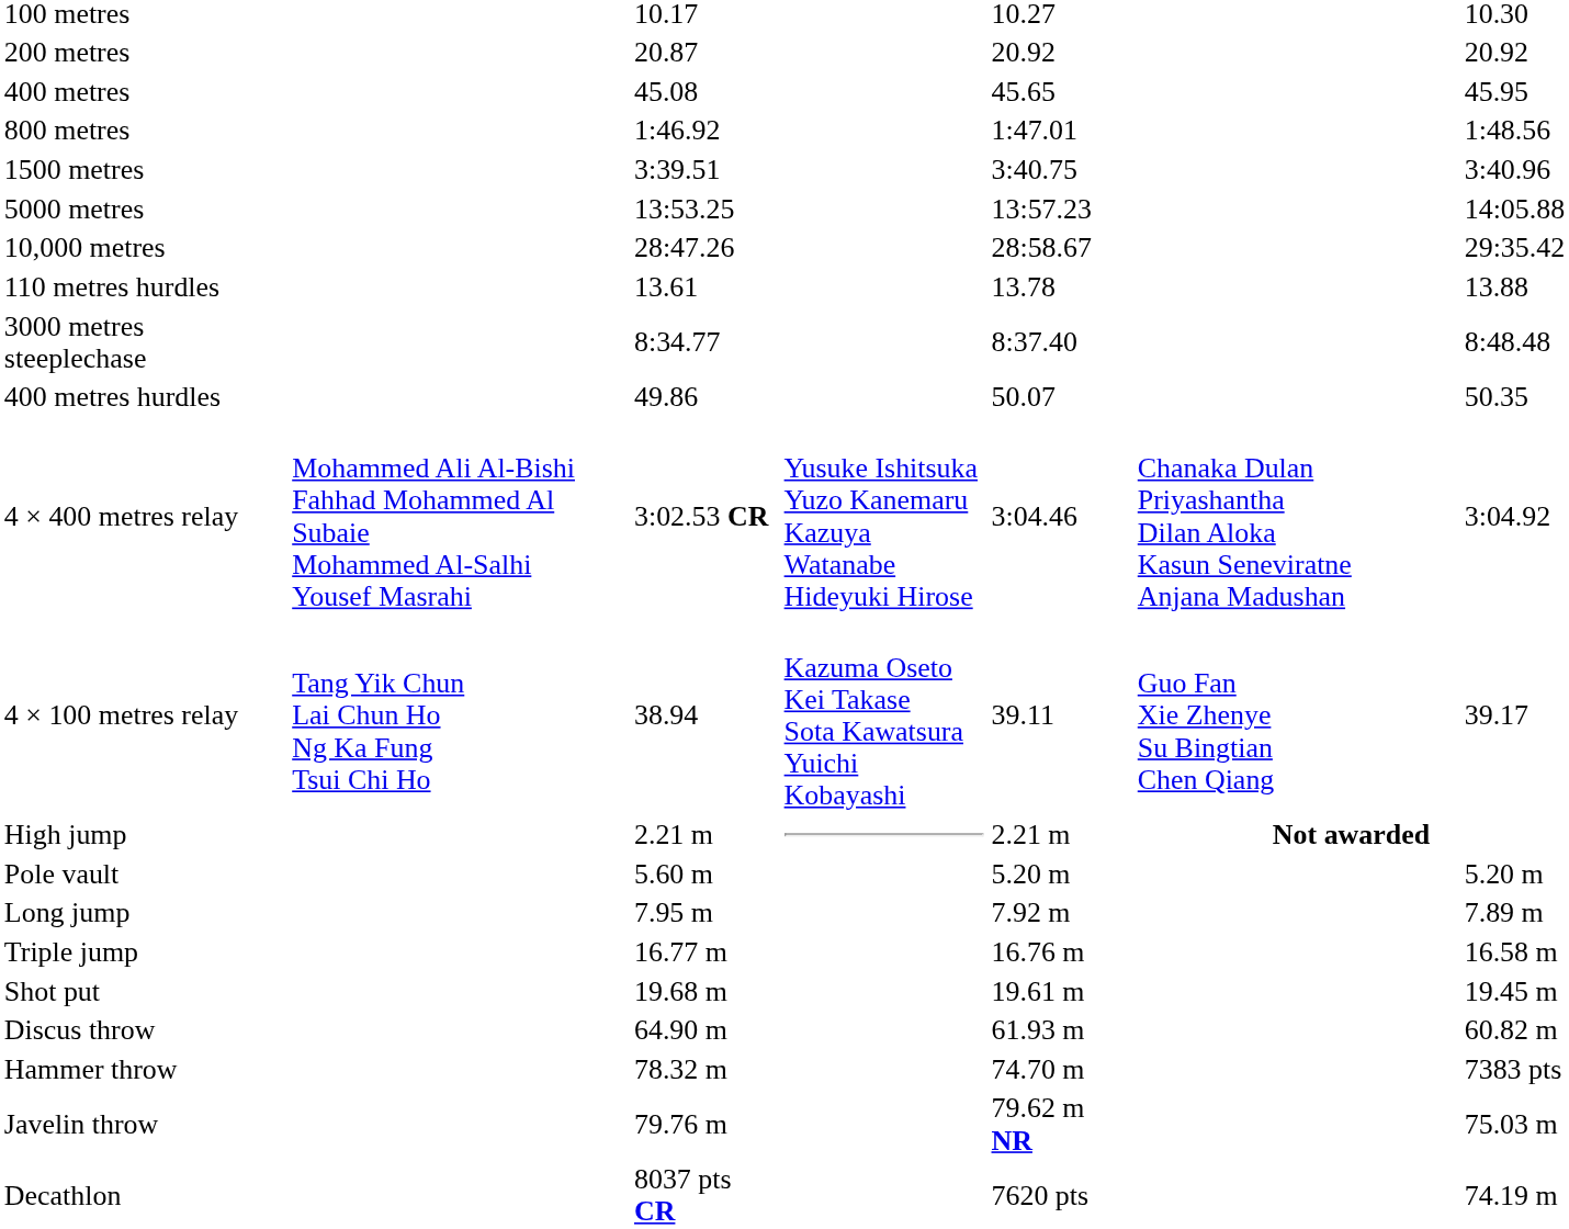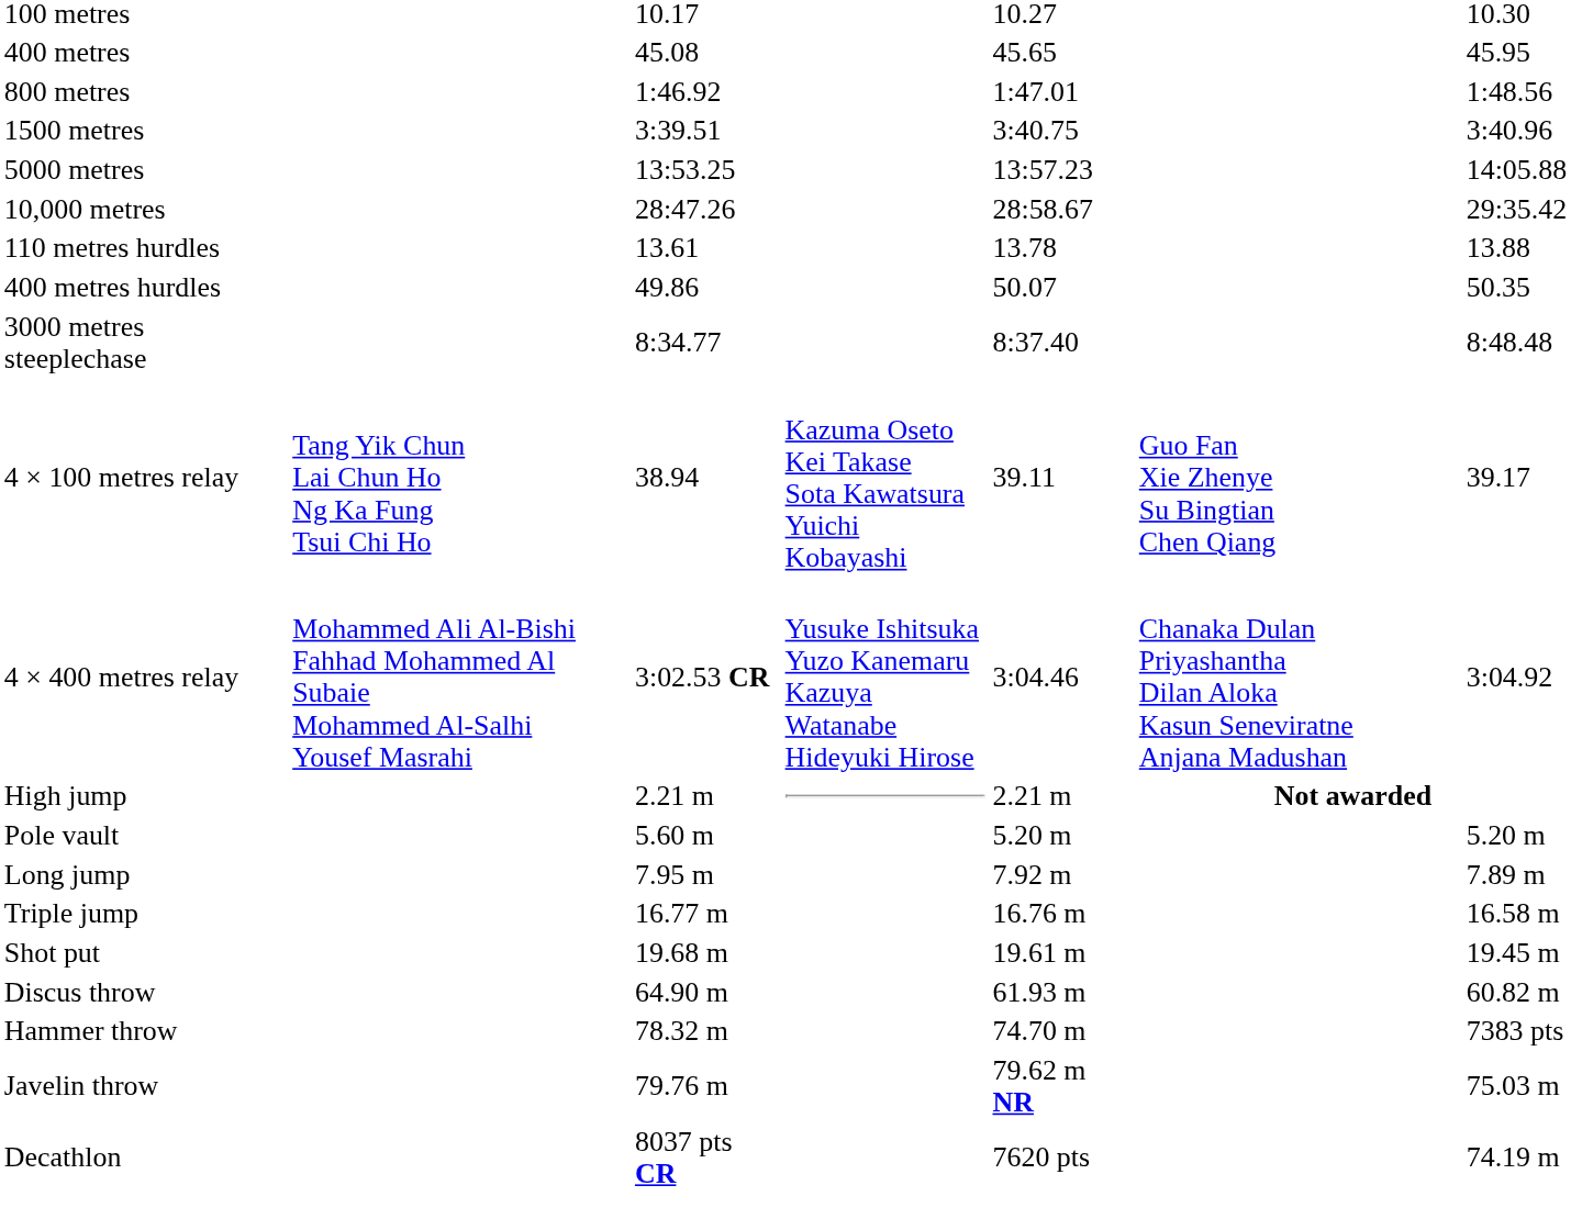- row: 200 metres | 20.87 | 20.92 | 20.92
rows swapped: 400 metres hurdles <-> 3000 metres steeplechase
rows swapped: 4 × 100 metres relay <-> 4 × 400 metres relay
